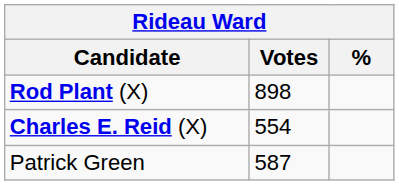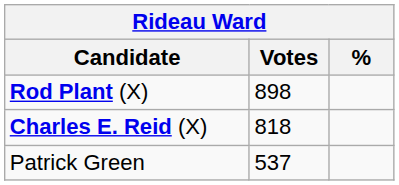Charles E. Reid (X) | Votes: 554 -> 818
Patrick Green | Votes: 587 -> 537
